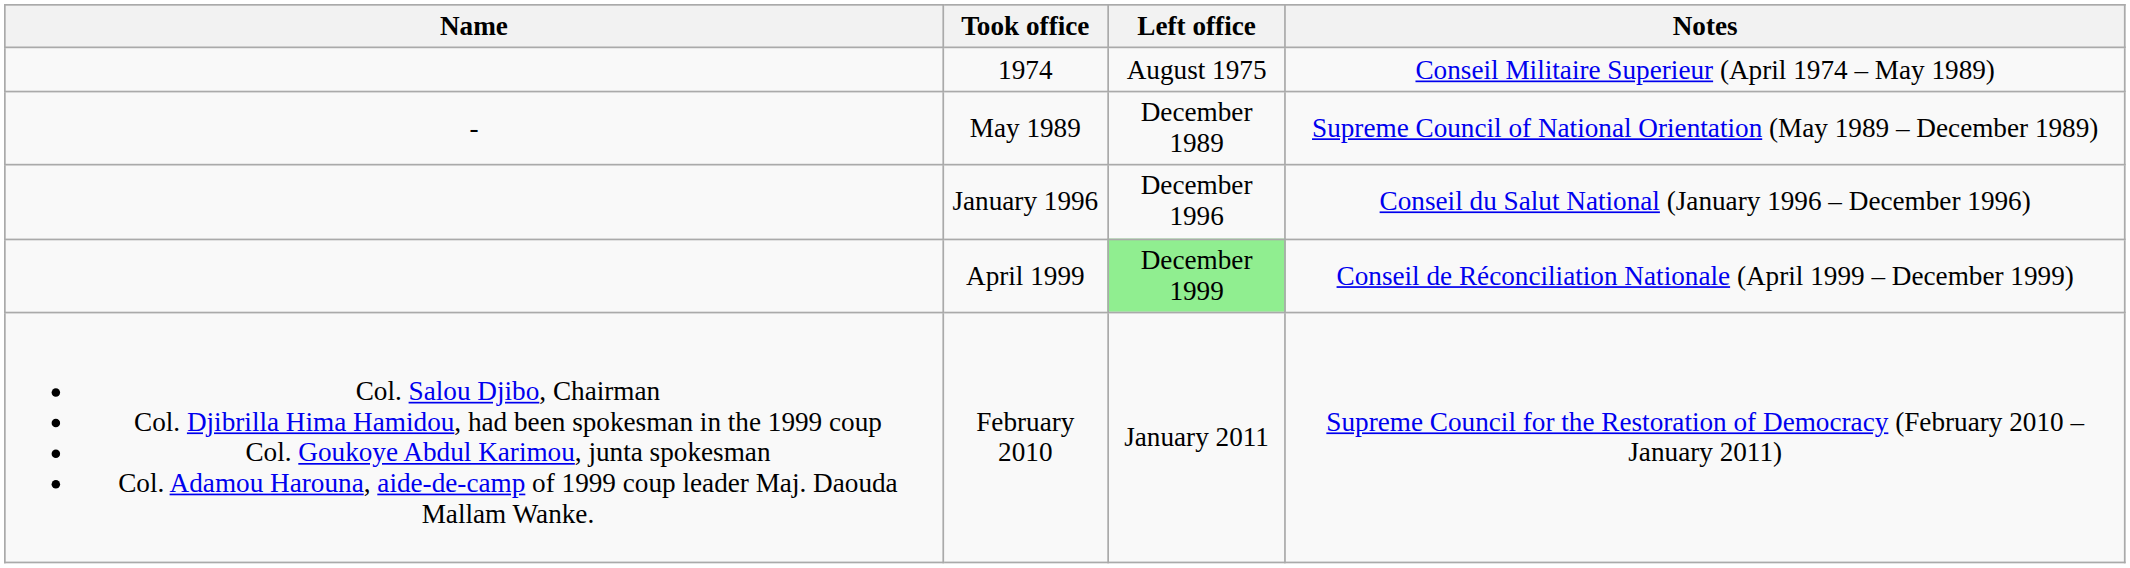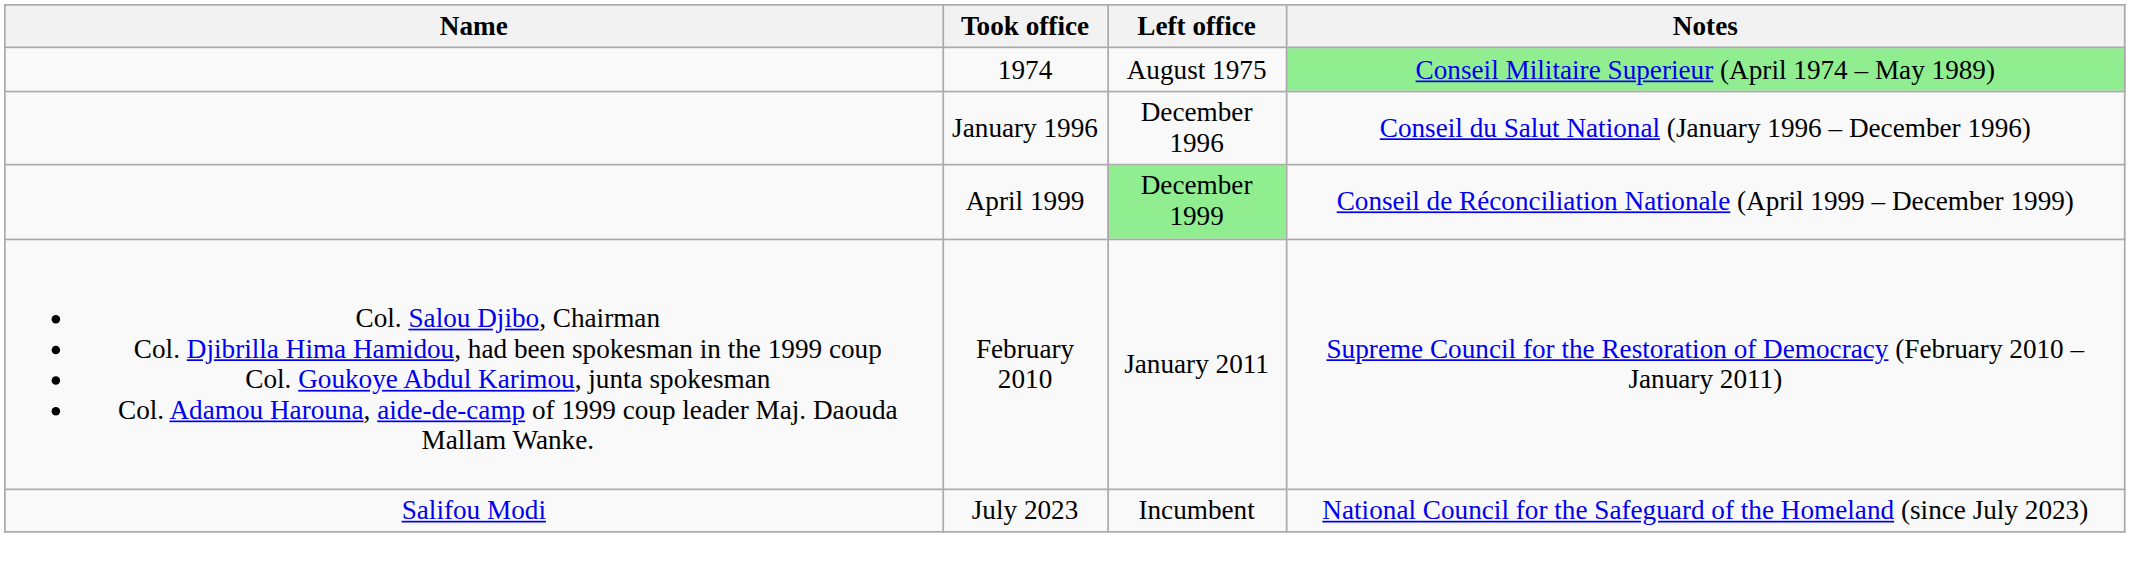1974 | Notes: no background -> lightgreen background
- row: - | May 1989 | December 1989 | Supreme Council of National Orientation (May 1989 – December 1989)
+ row: Salifou Modi | July 2023 | Incumbent | National Council for the Safeguard of the Homeland (since July 2023)
